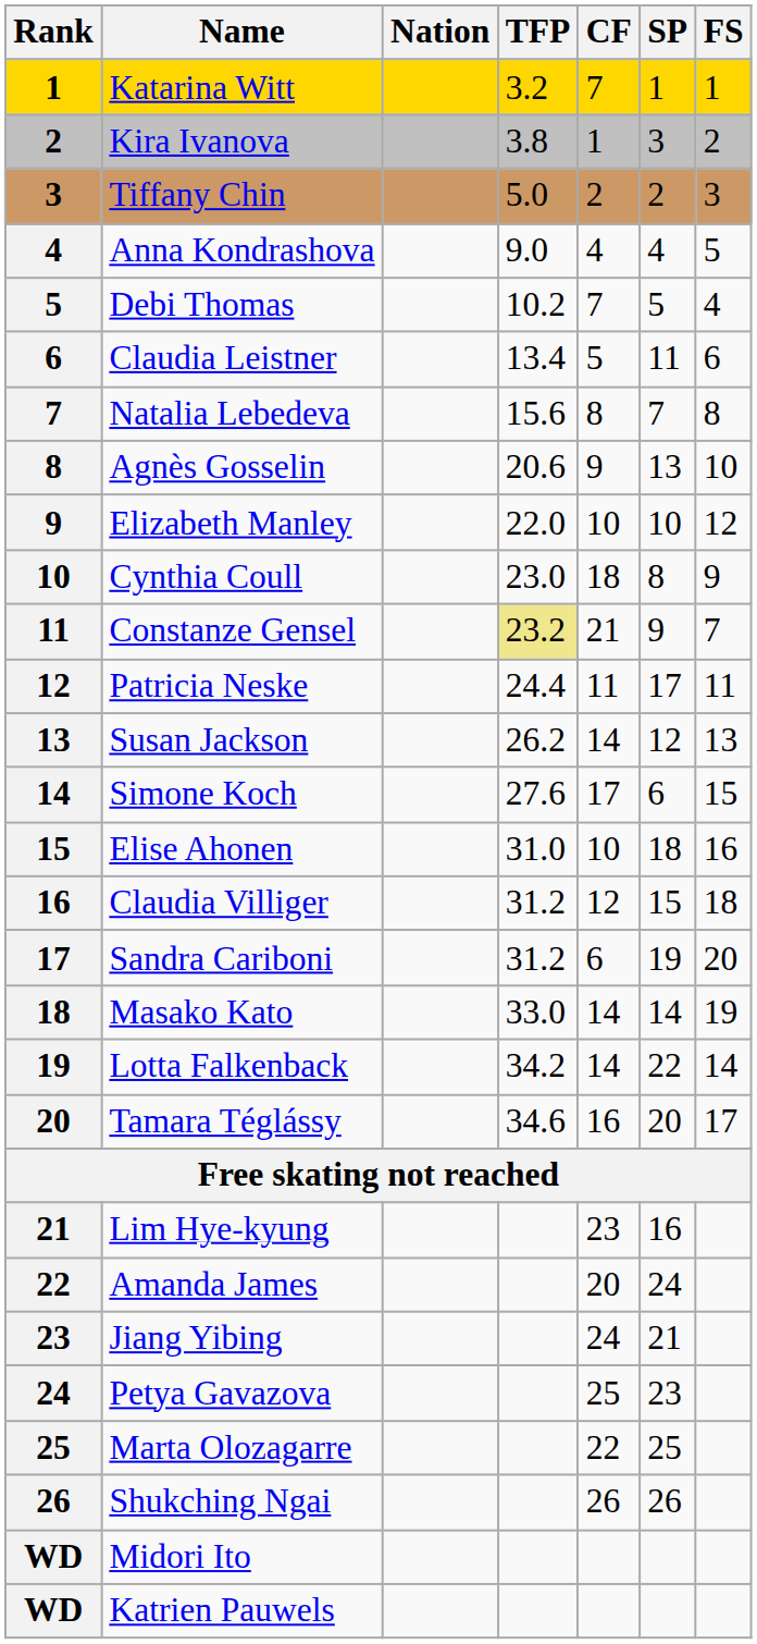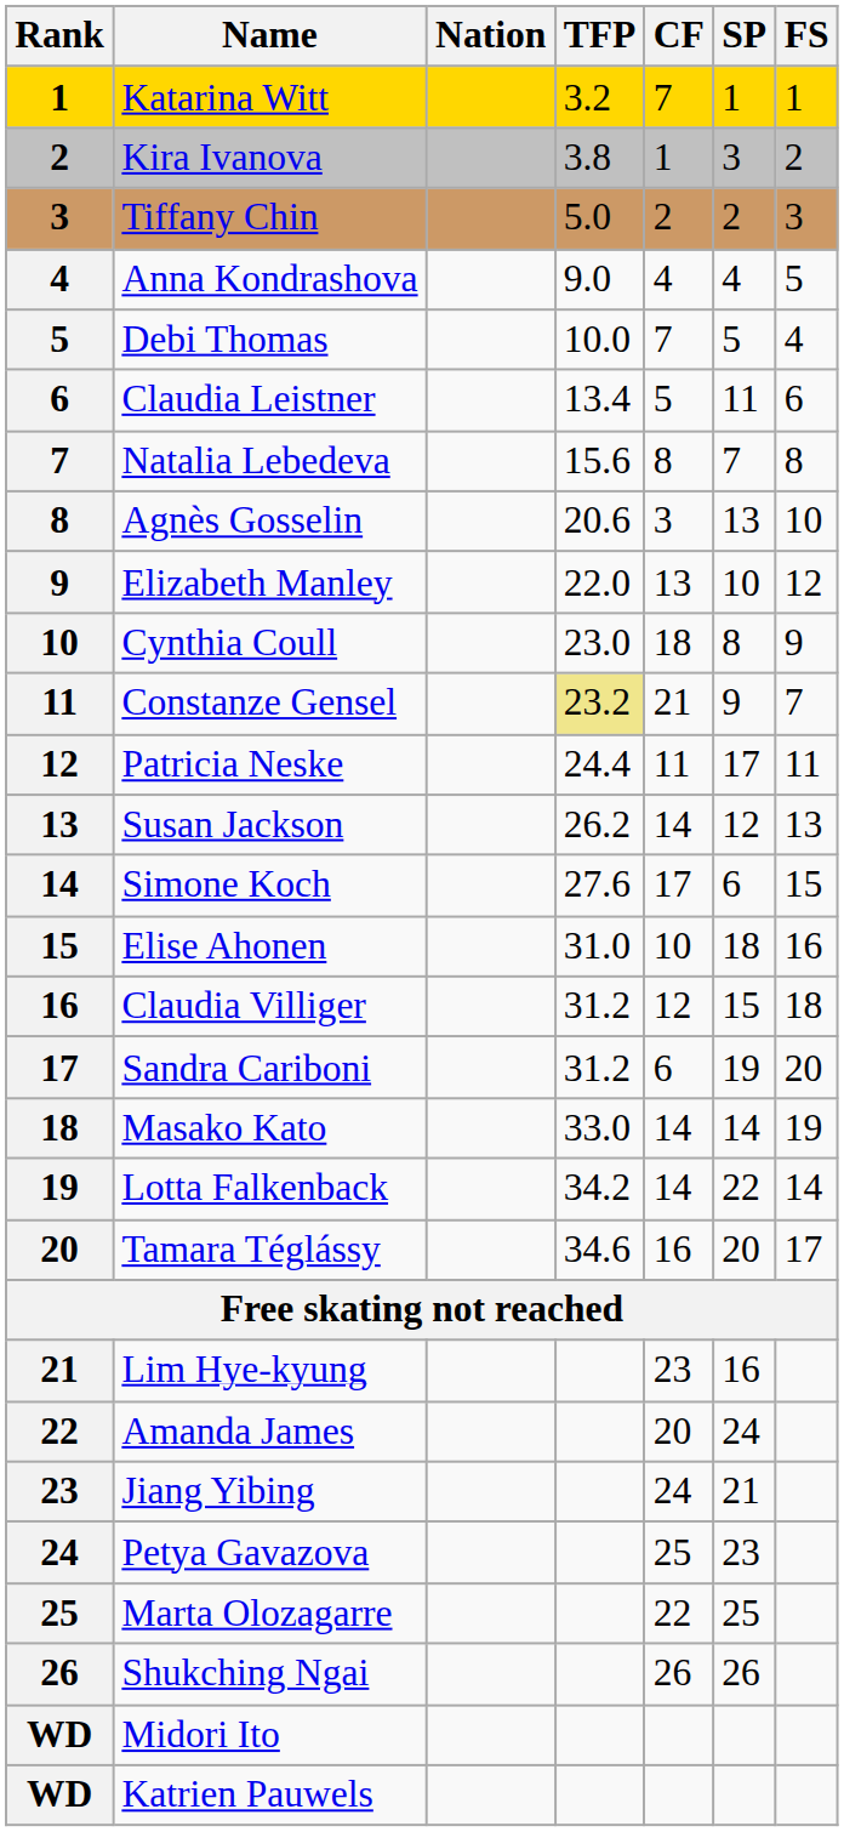Debi Thomas | TFP: 10.2 -> 10.0
Agnès Gosselin | CF: 9 -> 3
Elizabeth Manley | CF: 10 -> 13
